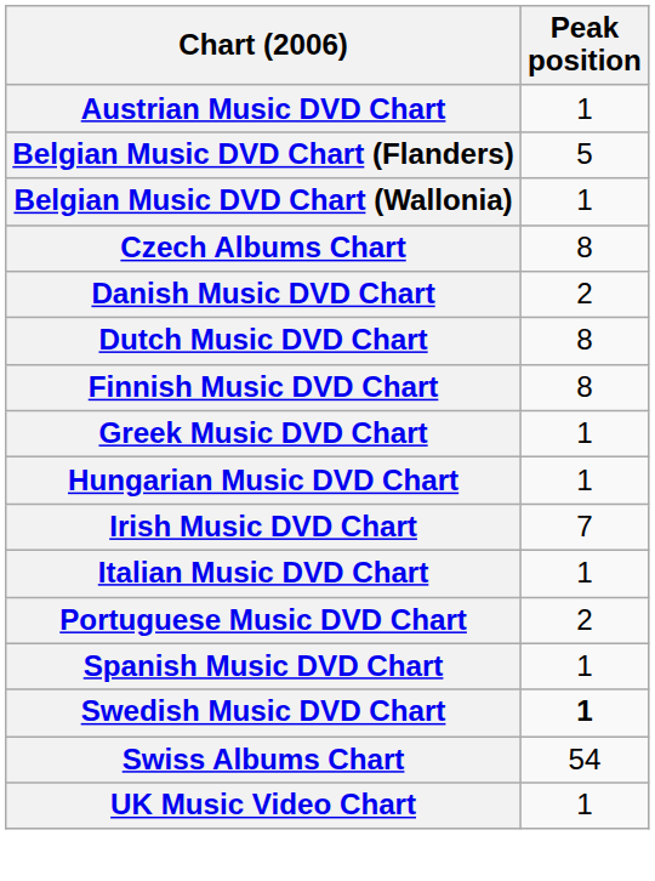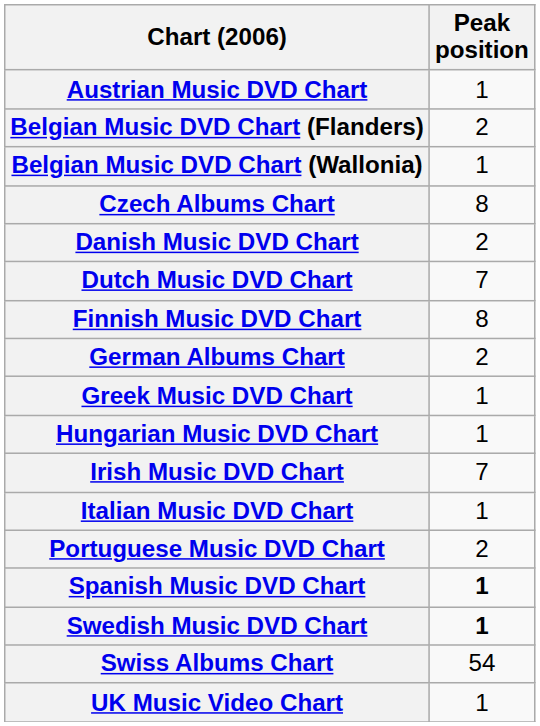Belgian Music DVD Chart (Flanders) | Peak position: 5 -> 2
Dutch Music DVD Chart | Peak position: 8 -> 7
+ row: German Albums Chart | 2
Spanish Music DVD Chart | Peak position: normal -> bold
